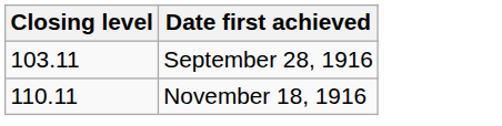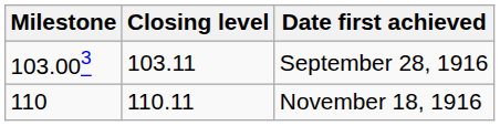+ column: Milestone | 103.003 | 110
